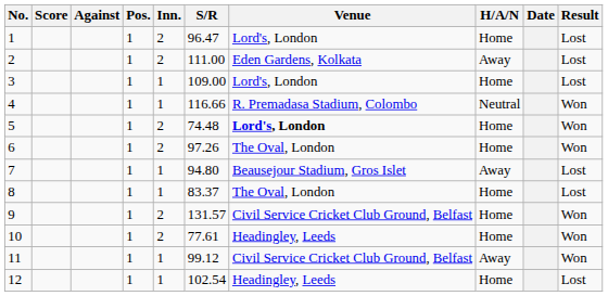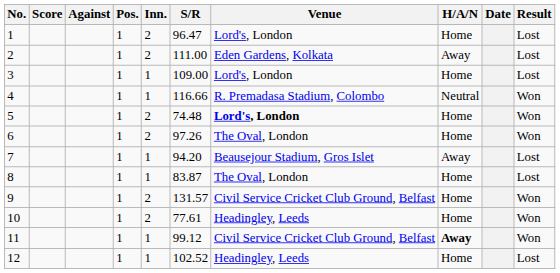7 | S/R: 94.80 -> 94.20
8 | S/R: 83.37 -> 83.87
11 | H/A/N: normal -> bold
12 | S/R: 102.54 -> 102.52
